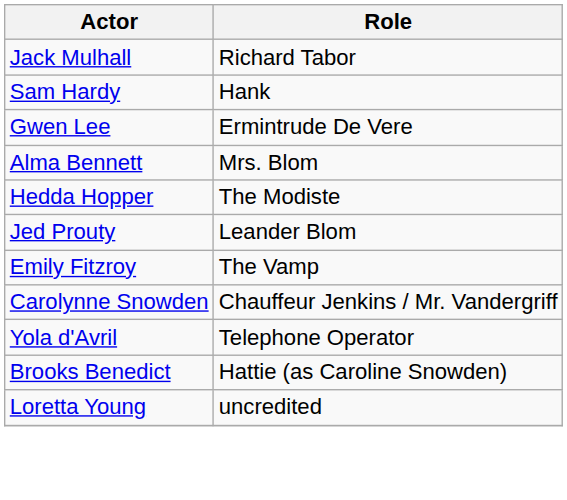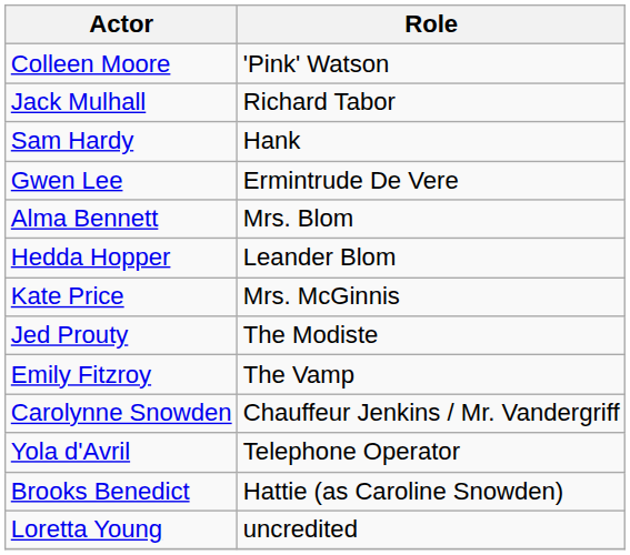+ row: Colleen Moore | 'Pink' Watson
Hedda Hopper | Role: The Modiste -> Leander Blom
+ row: Kate Price | Mrs. McGinnis
Jed Prouty | Role: Leander Blom -> The Modiste
